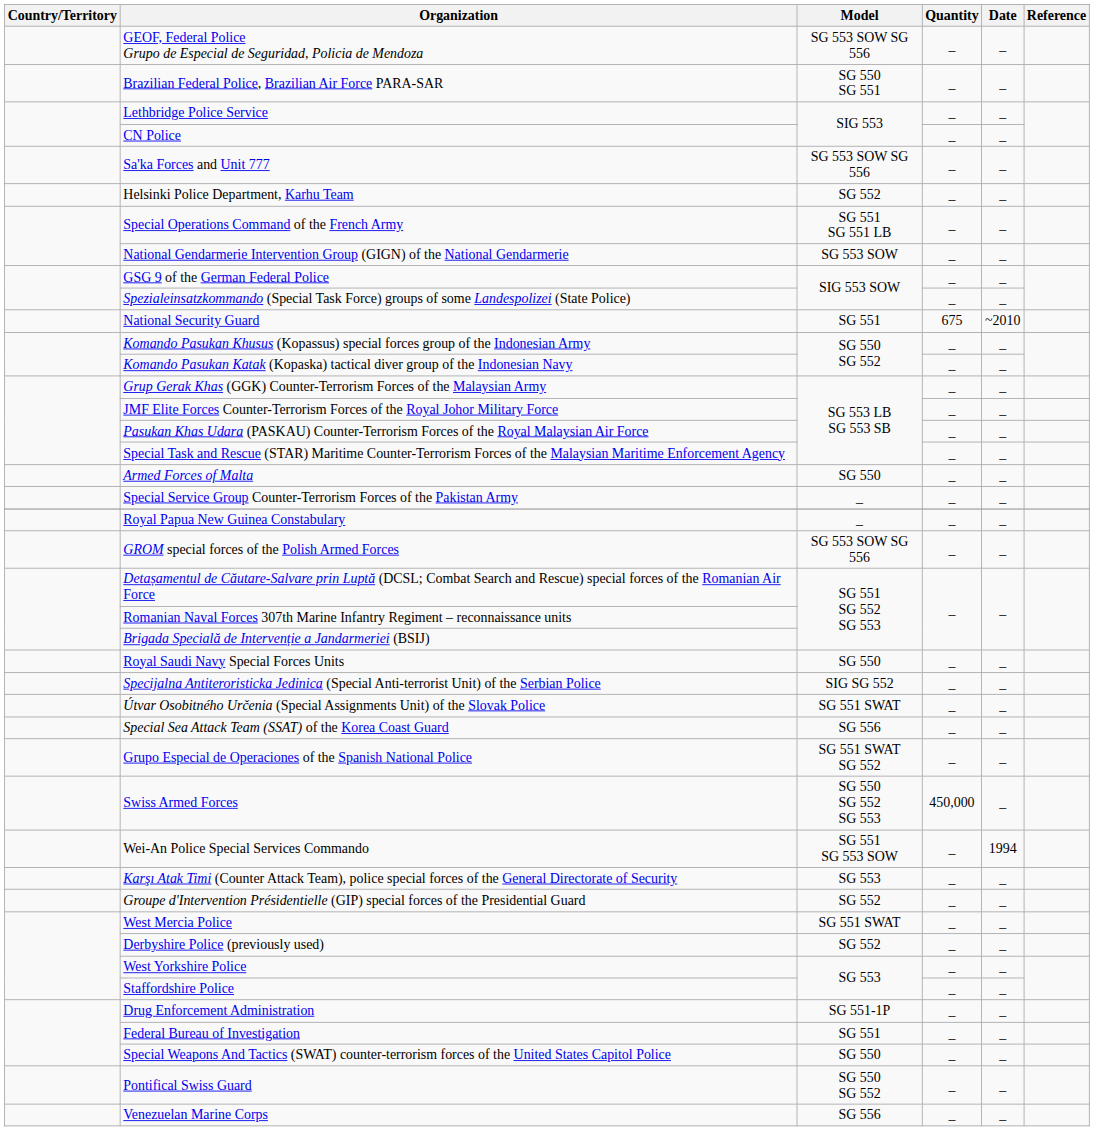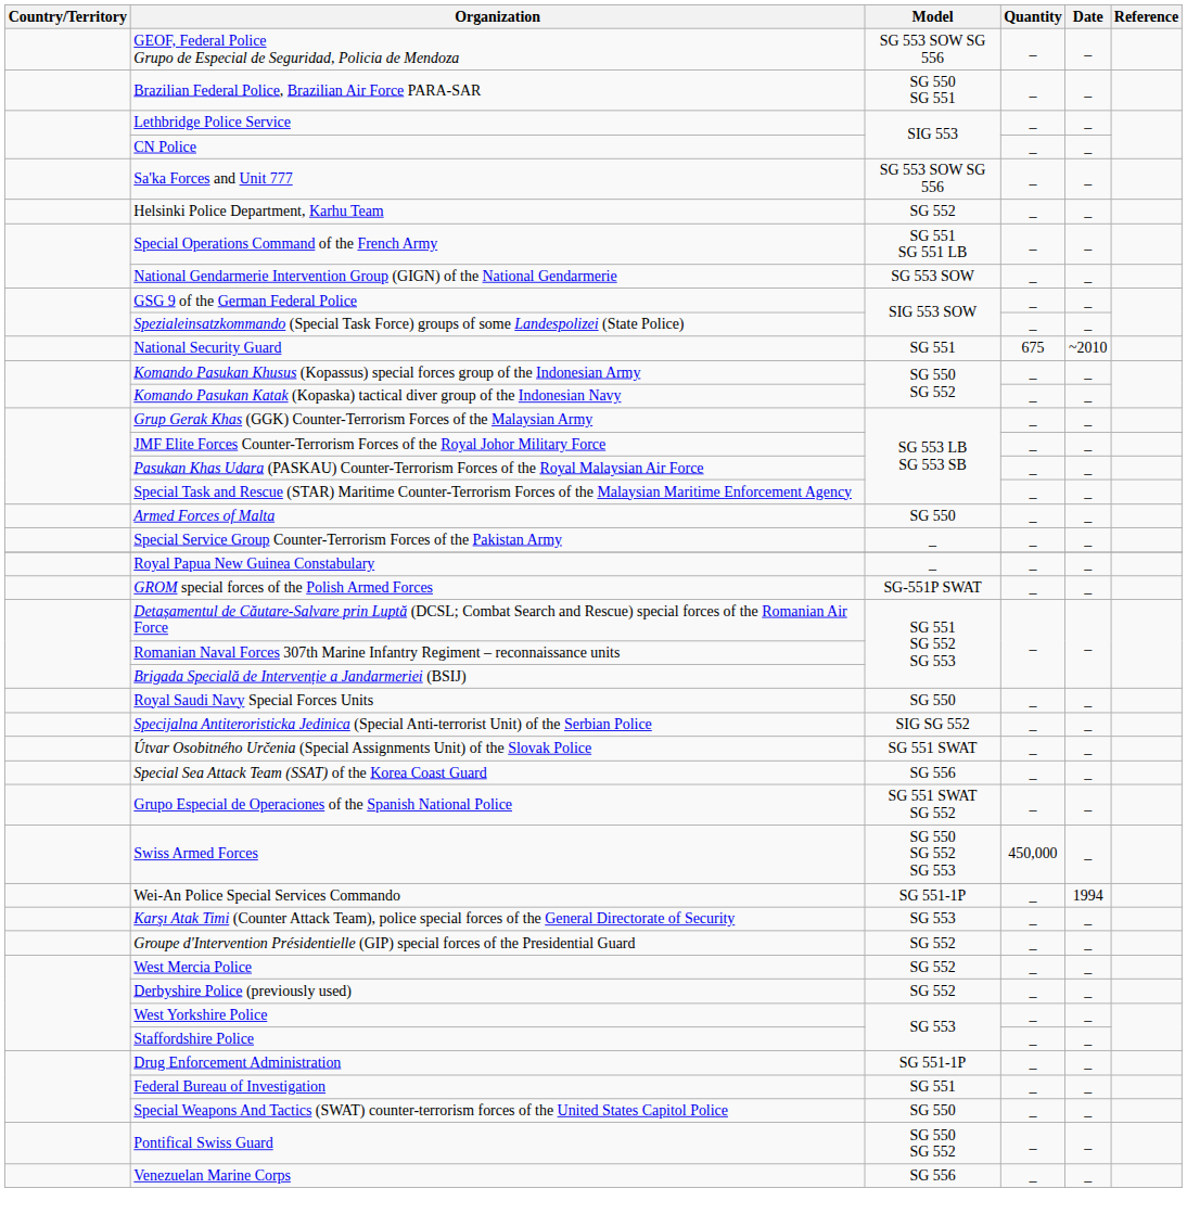GROM special forces of the Polish Armed Forces | Model: SG 553 SOW SG 556 -> SG-551P SWAT
Wei-An Police Special Services Commando | Model: SG 551 SG 553 SOW -> SG 551-1P
West Mercia Police | Model: SG 551 SWAT -> SG 552
